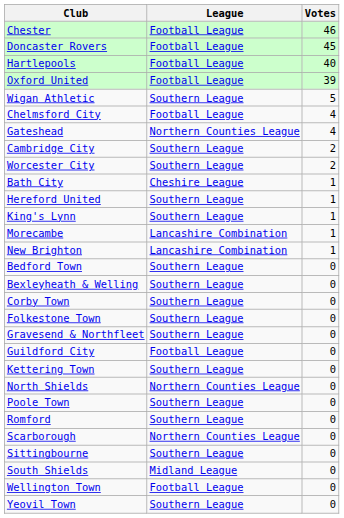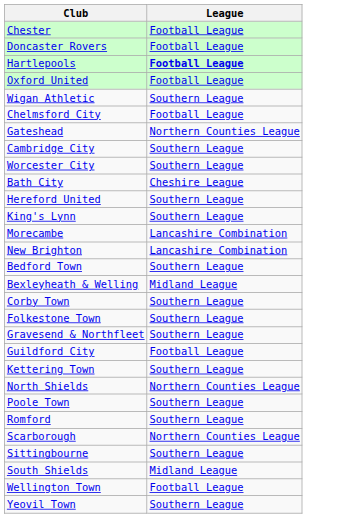- column: Votes | 46 | 45 | 40 | 39 | 5 | 4 | 4 | 2 | 2 | 1 | 1 | 1 | 1 | 1 | 0 | 0 | 0 | 0 | 0 | 0 | 0 | 0 | 0 | 0 | 0 | 0 | 0 | 0 | 0
Hartlepools | League: normal -> bold
Bexleyheath & Welling | League: Southern League -> Midland League
